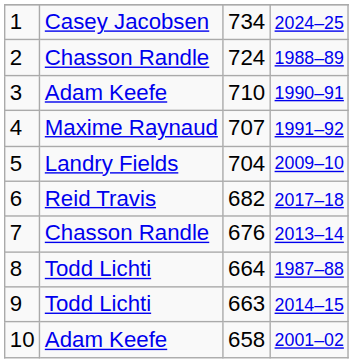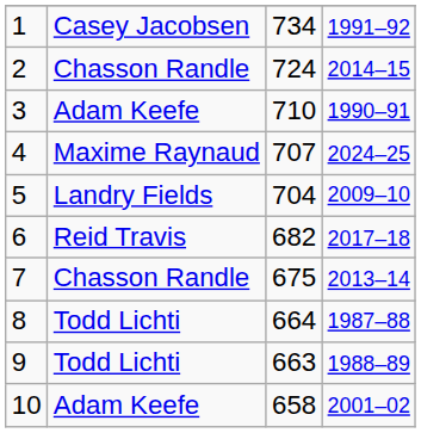1 | column 4: 2024–25 -> 1991–92
2 | column 4: 1988–89 -> 2014–15
4 | column 4: 1991–92 -> 2024–25
7 | column 3: 676 -> 675
9 | column 4: 2014–15 -> 1988–89
